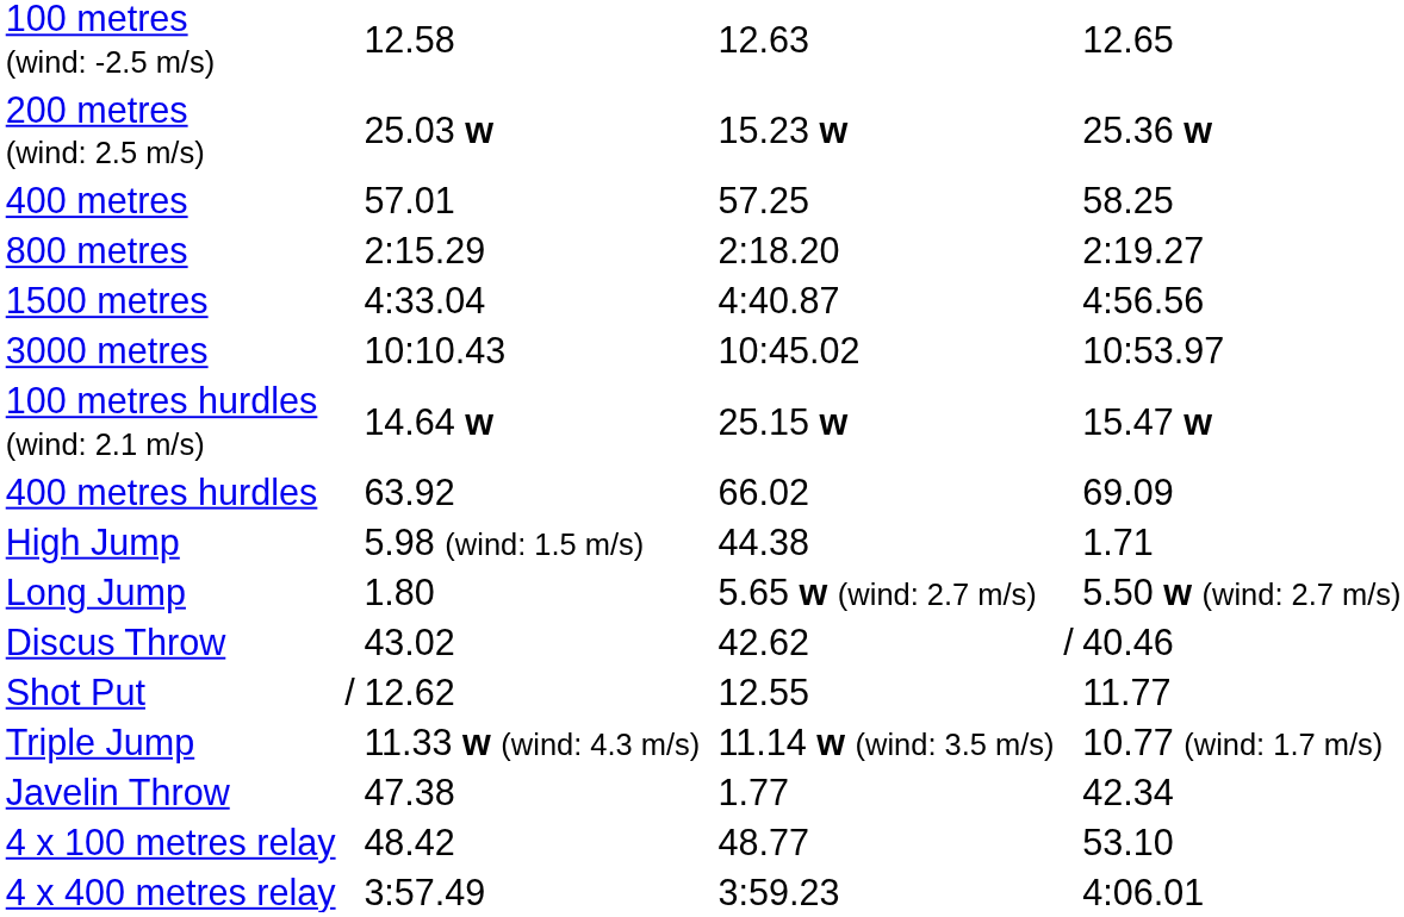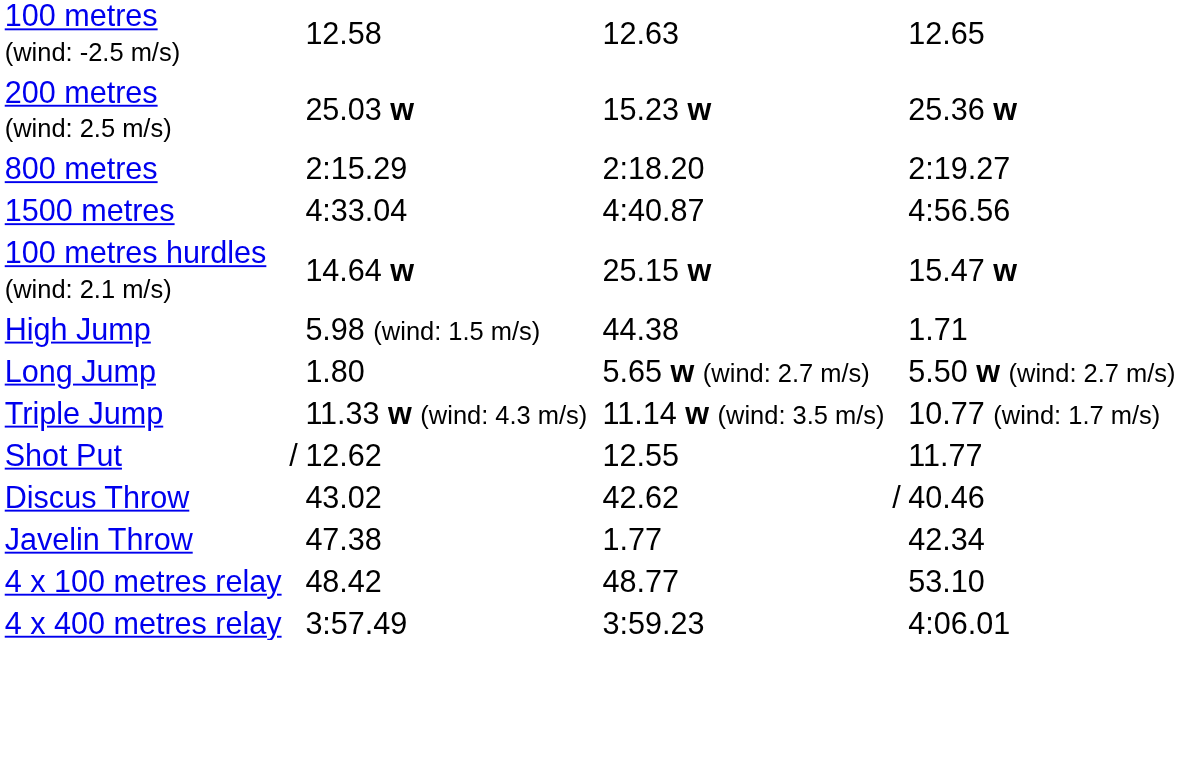- row: 400 metres | 57.01 | 57.25 | 58.25
- row: 3000 metres | 10:10.43 | 10:45.02 | 10:53.97
- row: 400 metres hurdles | 63.92 | 66.02 | 69.09
rows swapped: Triple Jump <-> Discus Throw
